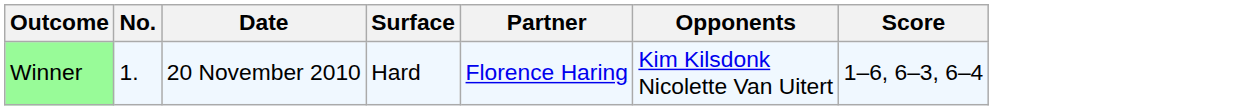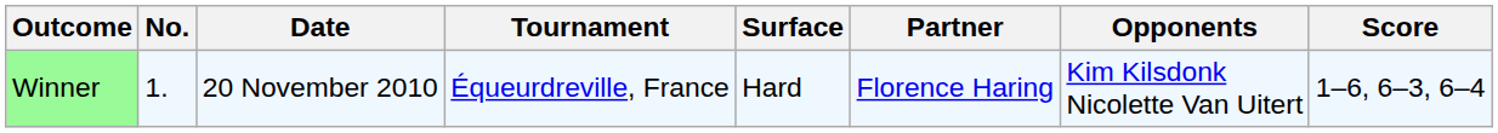+ column: Tournament | Équeurdreville, France
